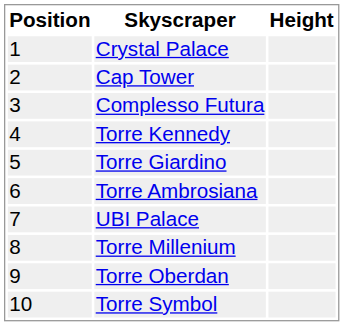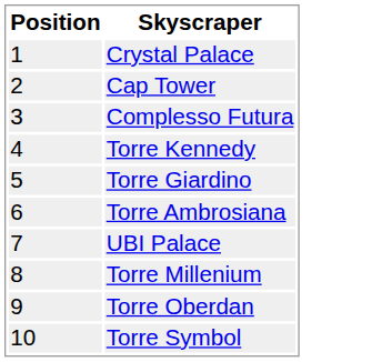- column: Height
